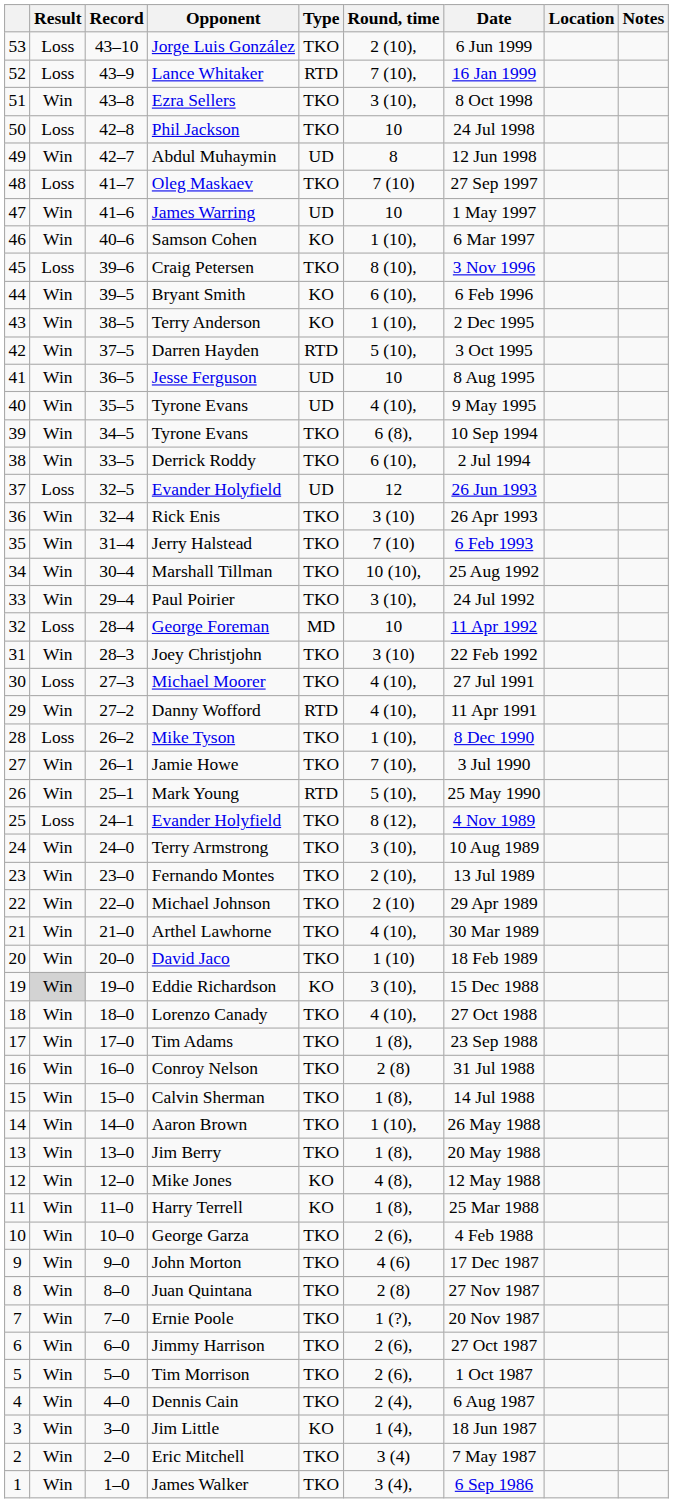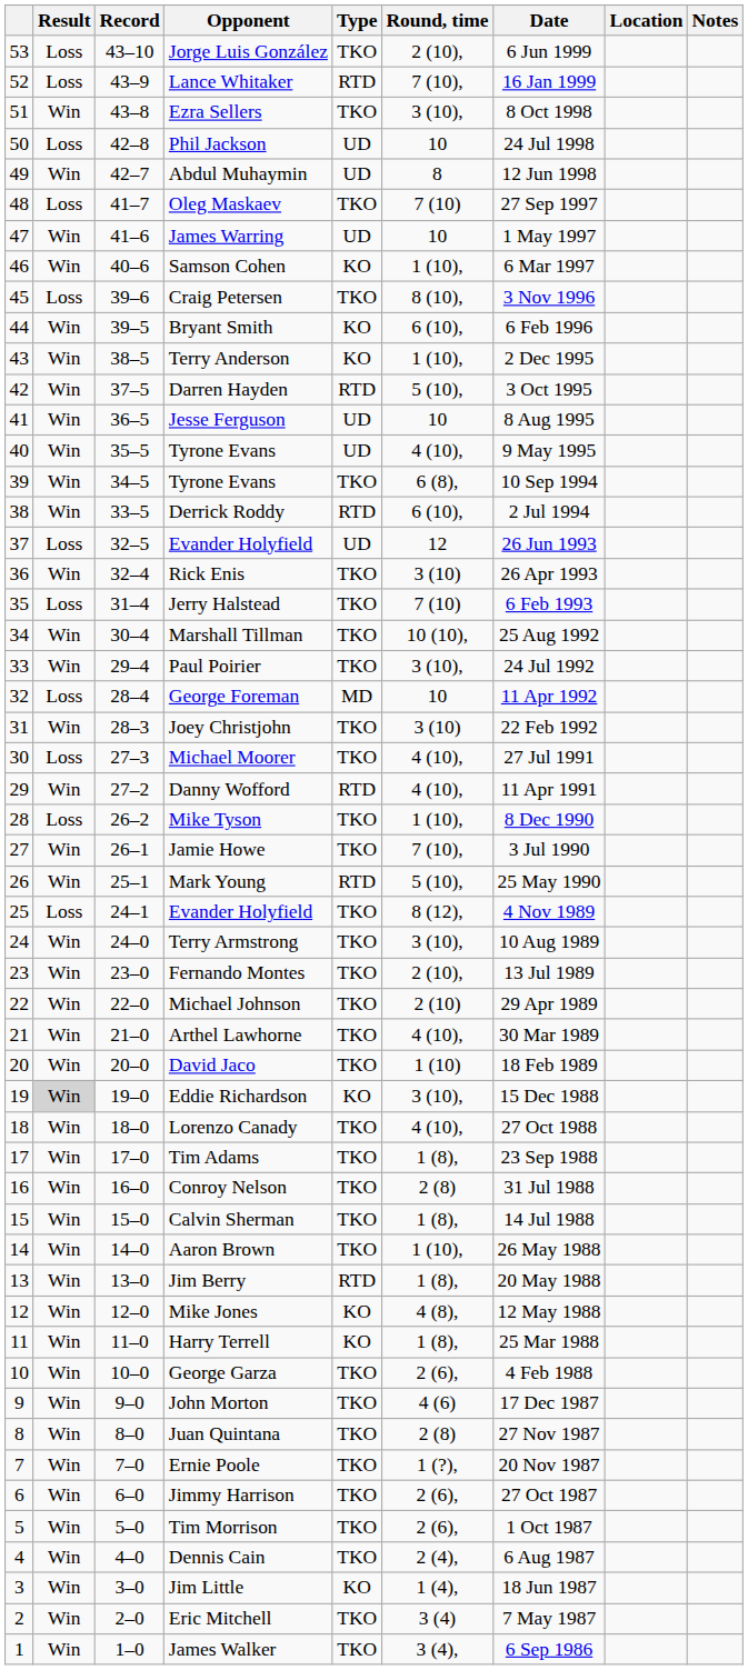Phil Jackson | Type: TKO -> UD
Derrick Roddy | Type: TKO -> RTD
Jerry Halstead | Result: Win -> Loss
Jim Berry | Type: TKO -> RTD
